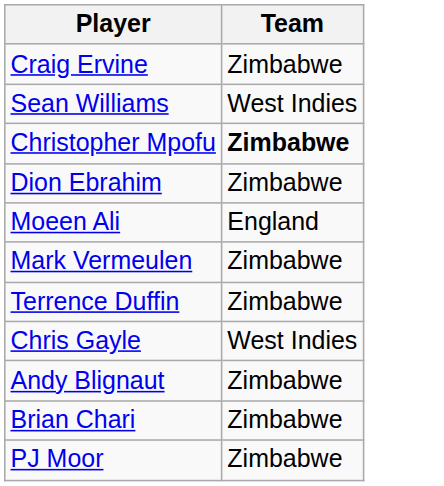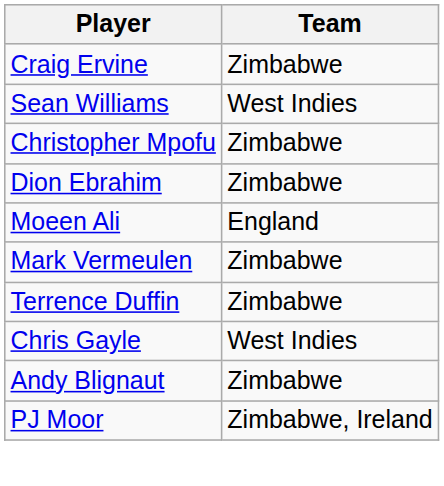Christopher Mpofu | Team: bold -> normal
- row: Brian Chari | Zimbabwe
PJ Moor | Team: Zimbabwe -> Zimbabwe, Ireland
